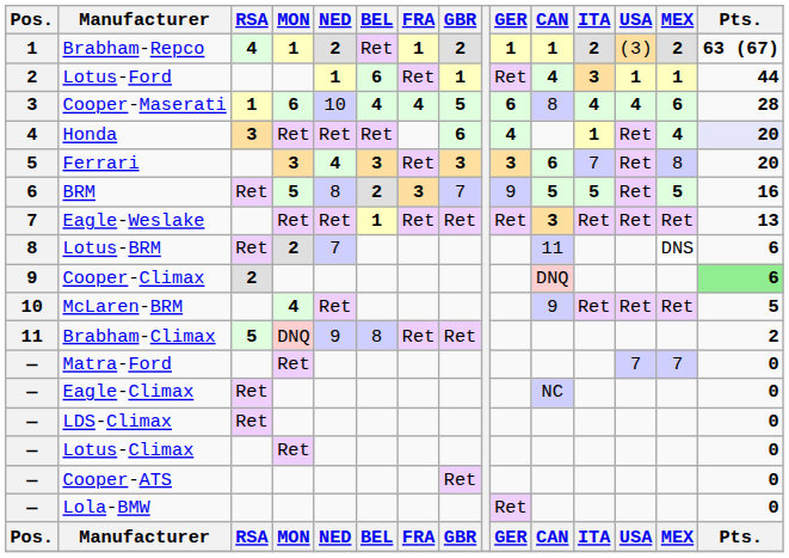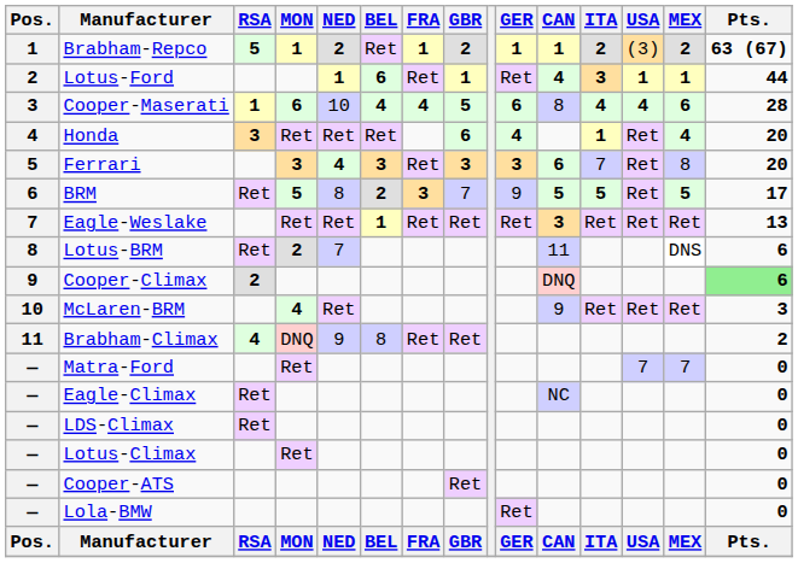Brabham-Repco | RSA: 4 -> 5
Honda | Pts.: lavender background -> no background
BRM | Pts.: 16 -> 17
McLaren-BRM | Pts.: 5 -> 3
Brabham-Climax | RSA: 5 -> 4
